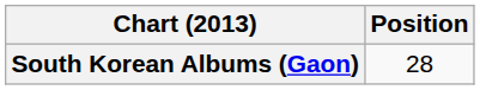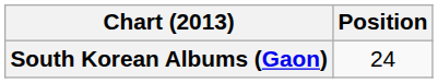South Korean Albums (Gaon) | Position: 28 -> 24
